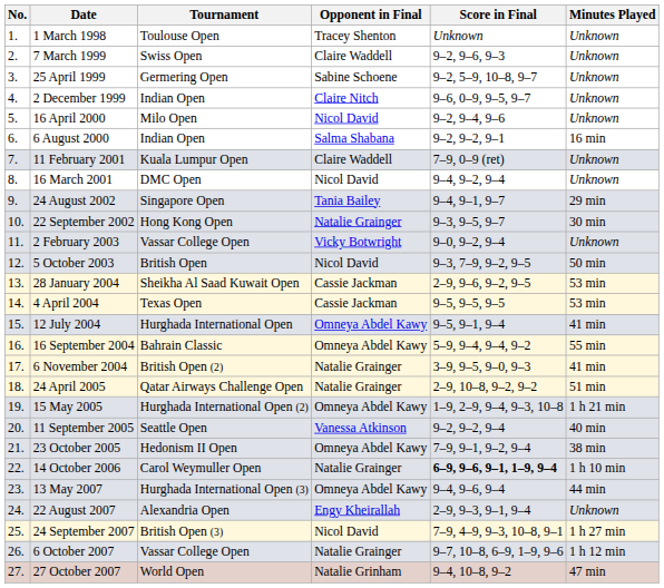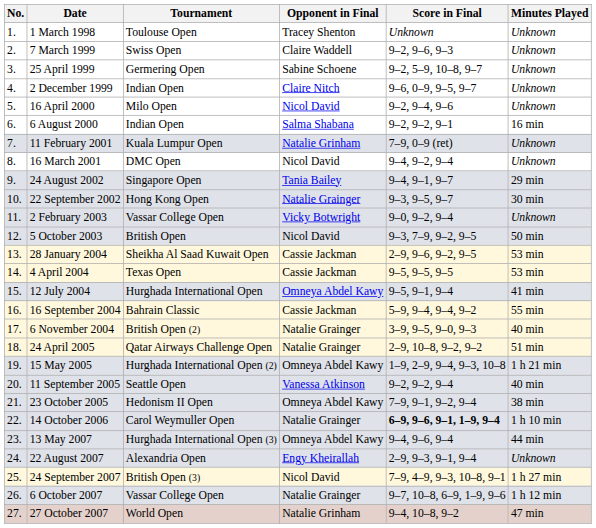11 February 2001 | Opponent in Final: Claire Waddell -> Natalie Grinham
16 September 2004 | Opponent in Final: Omneya Abdel Kawy -> Cassie Jackman
6 November 2004 | Minutes Played: 41 min -> 40 min
